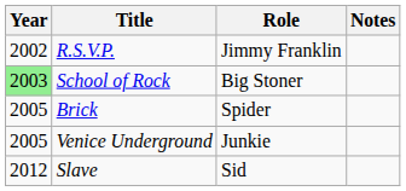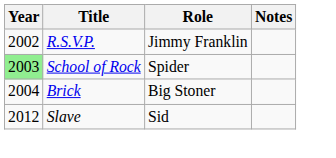School of Rock | Role: Big Stoner -> Spider
Brick | Year: 2005 -> 2004
Brick | Role: Spider -> Big Stoner
- row: 2005 | Venice Underground | Junkie
